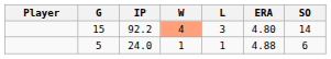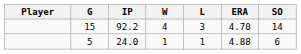15 | W: lightsalmon background -> no background
15 | ERA: 4.80 -> 4.70
